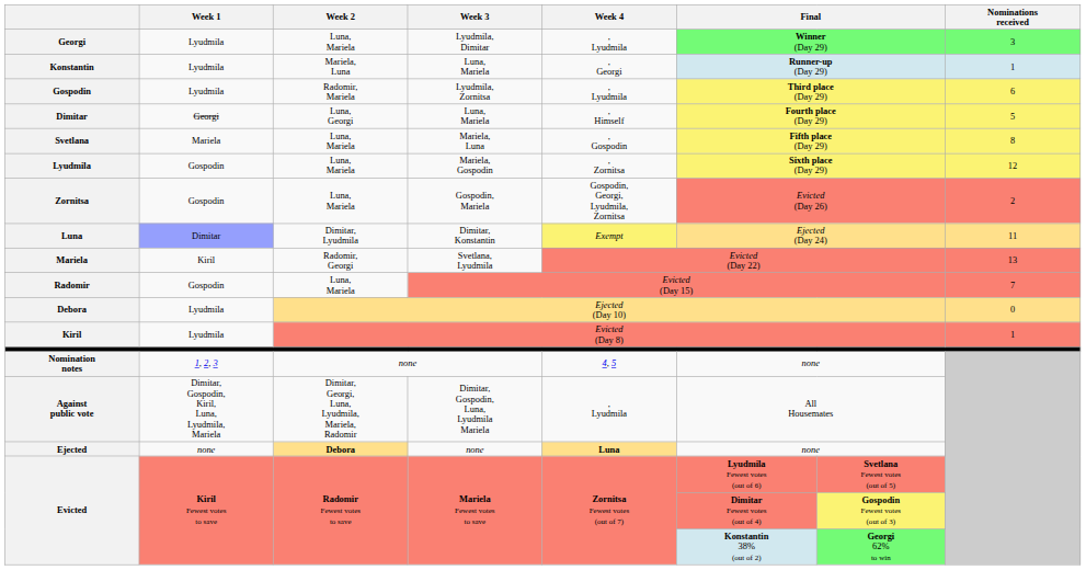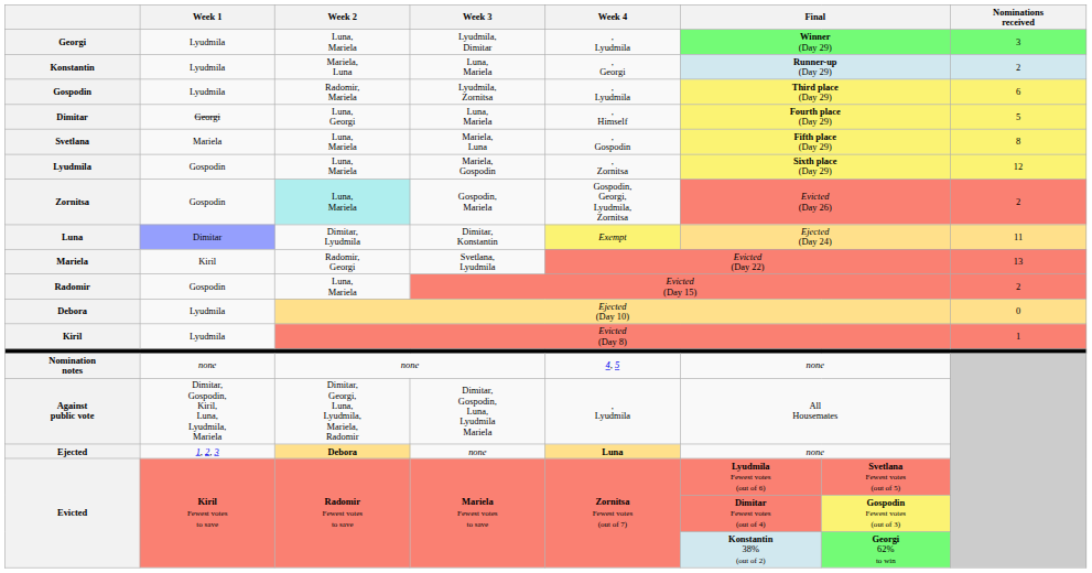Konstantin | Nominations received: 1 -> 2
Zornitsa | Week 2: no background -> paleturquoise background
Radomir | Nominations received: 7 -> 2
Nomination notes | Week 1: 1, 2, 3 -> none
Ejected | Week 1: none -> 1, 2, 3
